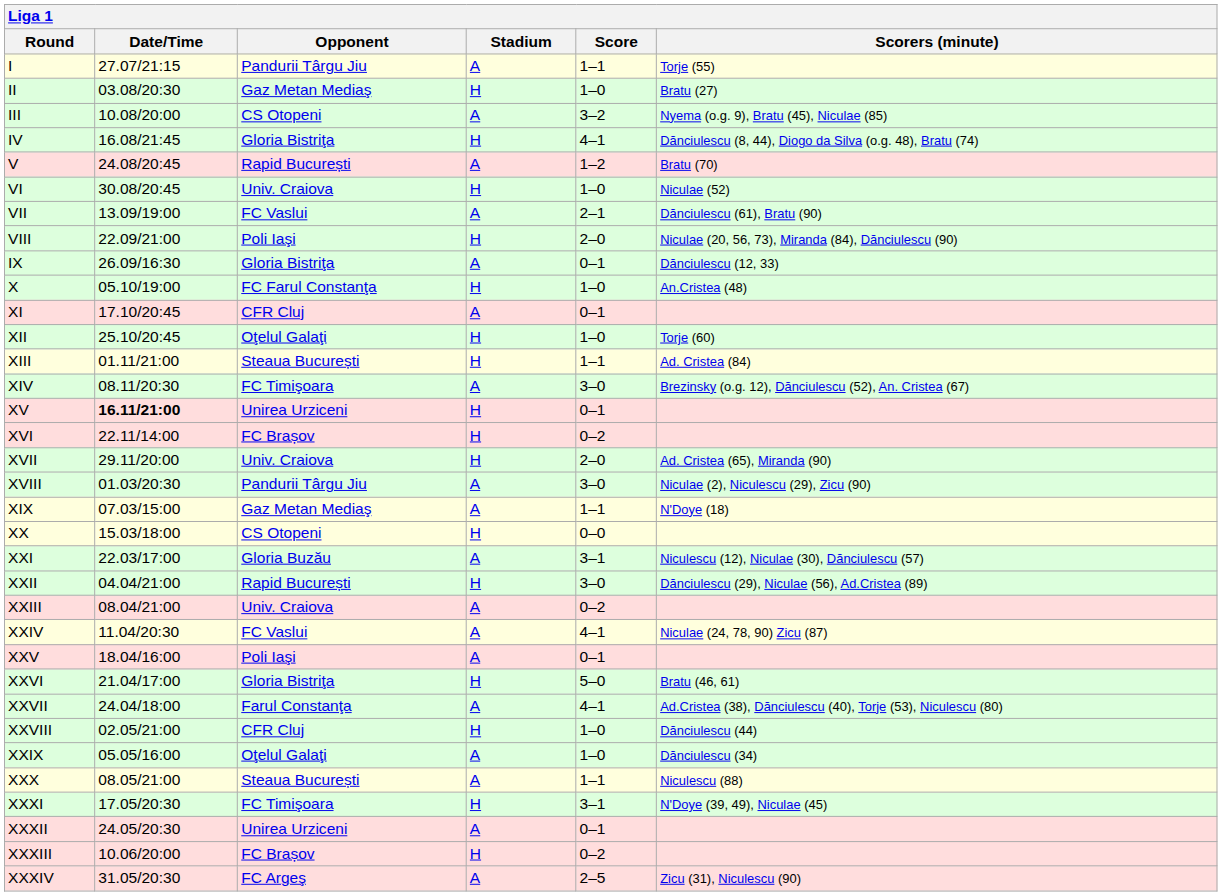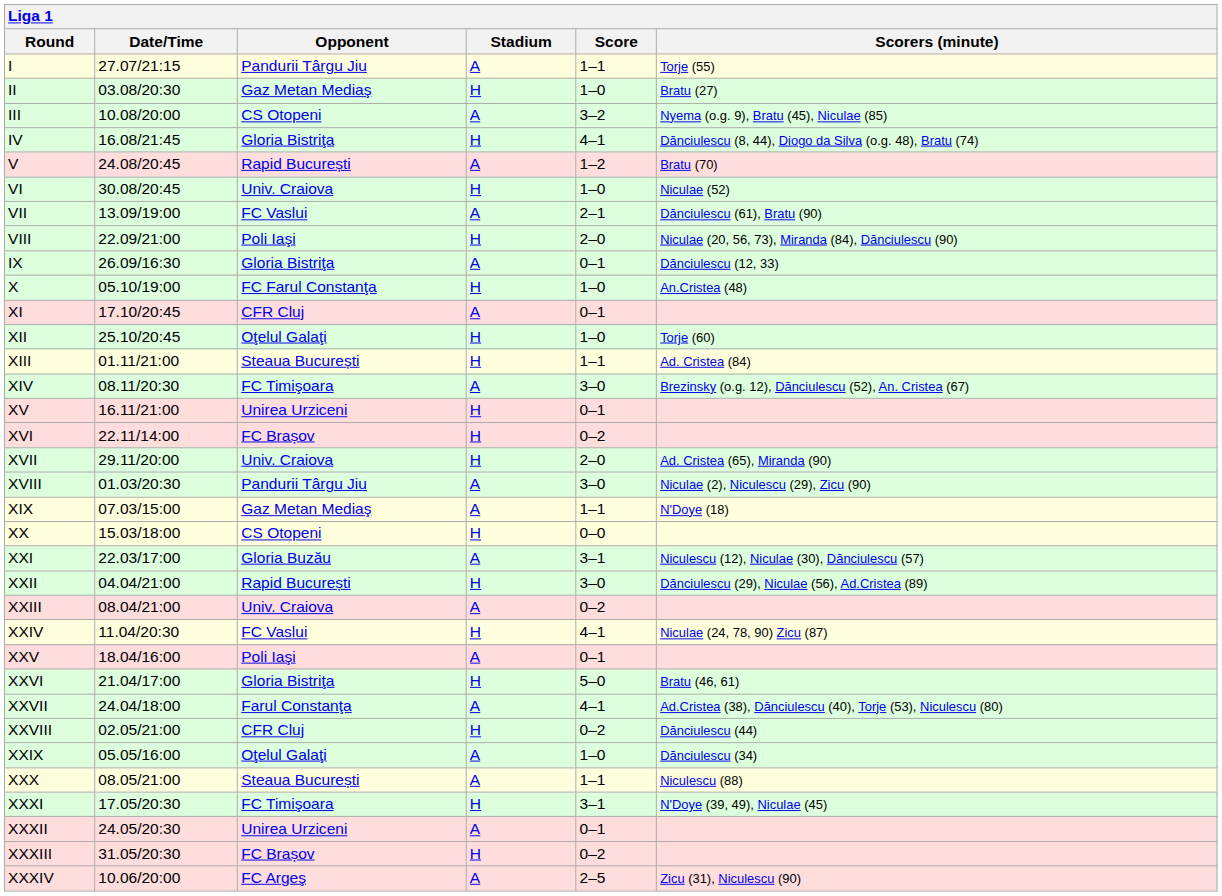XV | Date/Time: bold -> normal
XXIV | Stadium: A -> H
XXVIII | Score: 1–0 -> 0–2
XXXIII | Date/Time: 10.06/20:00 -> 31.05/20:30
XXXIV | Date/Time: 31.05/20:30 -> 10.06/20:00
